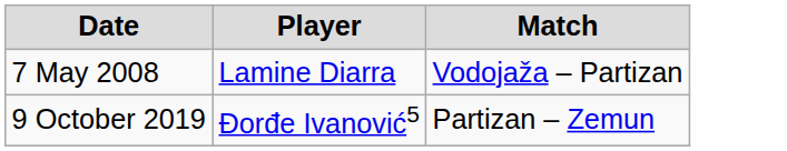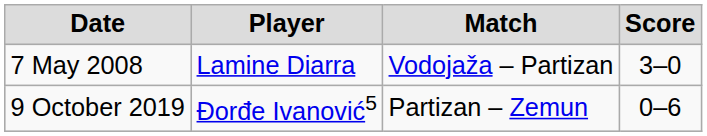+ column: Score | 3–0 | 0–6
